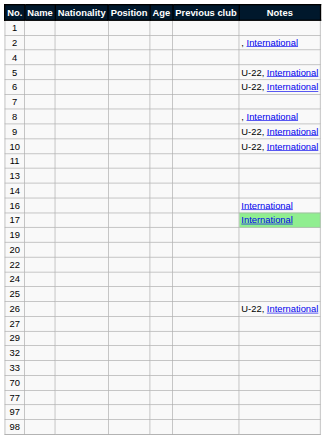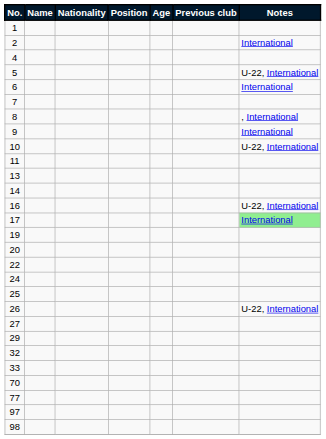2 | Notes: , International -> International
6 | Notes: U-22, International -> International
9 | Notes: U-22, International -> International
16 | Notes: International -> U-22, International
